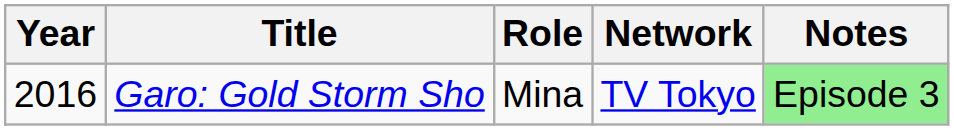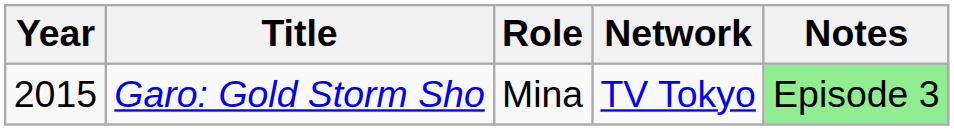Garo: Gold Storm Sho | Year: 2016 -> 2015
